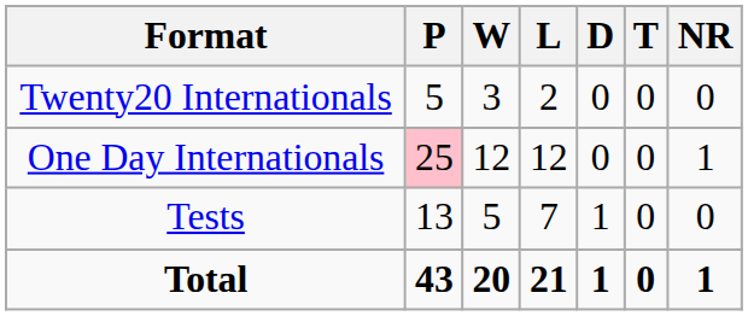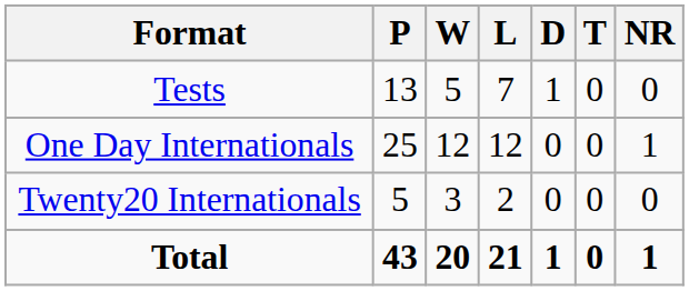rows swapped: Tests <-> Twenty20 Internationals
One Day Internationals | P: pink background -> no background
